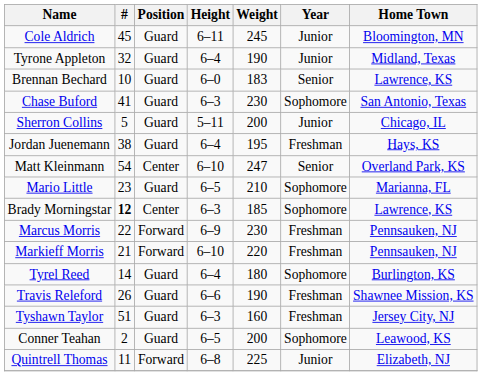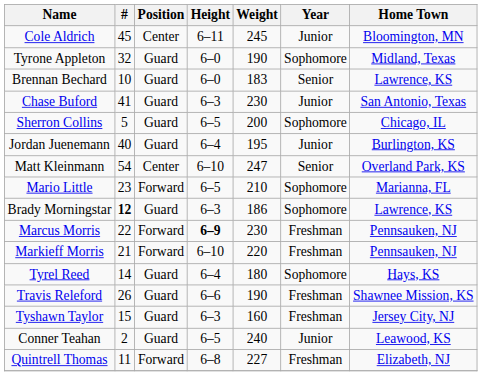Cole Aldrich | Position: Guard -> Center
Tyrone Appleton | Height: 6–4 -> 6–0
Tyrone Appleton | Year: Junior -> Sophomore
Chase Buford | Year: Sophomore -> Junior
Sherron Collins | Height: 5–11 -> 6–5
Sherron Collins | Year: Junior -> Sophomore
Jordan Juenemann | #: 38 -> 40
Jordan Juenemann | Year: Freshman -> Junior
Jordan Juenemann | Home Town: Hays, KS -> Burlington, KS
Mario Little | Position: Guard -> Forward
Brady Morningstar | Position: Center -> Guard
Brady Morningstar | Weight: 185 -> 186
Marcus Morris | Height: normal -> bold
Tyrel Reed | Home Town: Burlington, KS -> Hays, KS
Tyshawn Taylor | #: 51 -> 15
Conner Teahan | Weight: 200 -> 240
Conner Teahan | Year: Sophomore -> Junior
Quintrell Thomas | Weight: 225 -> 227
Quintrell Thomas | Year: Junior -> Freshman
